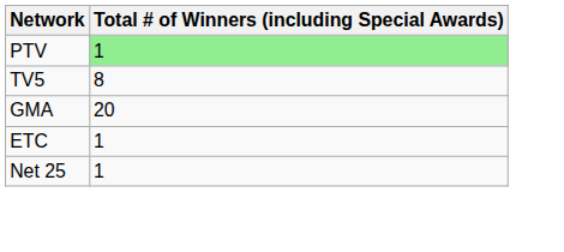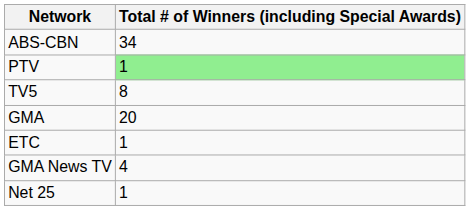+ row: ABS-CBN | 34
+ row: GMA News TV | 4
